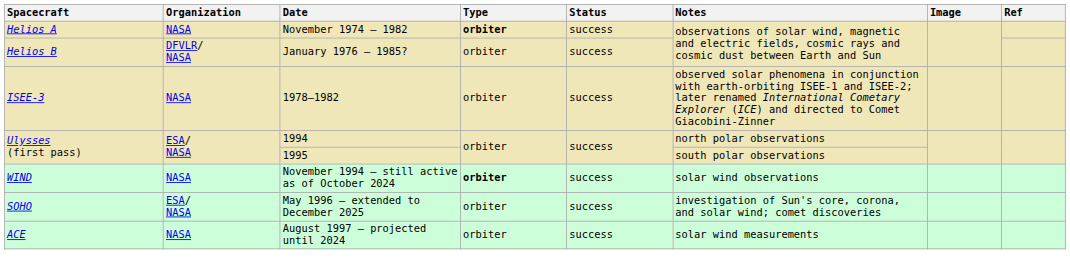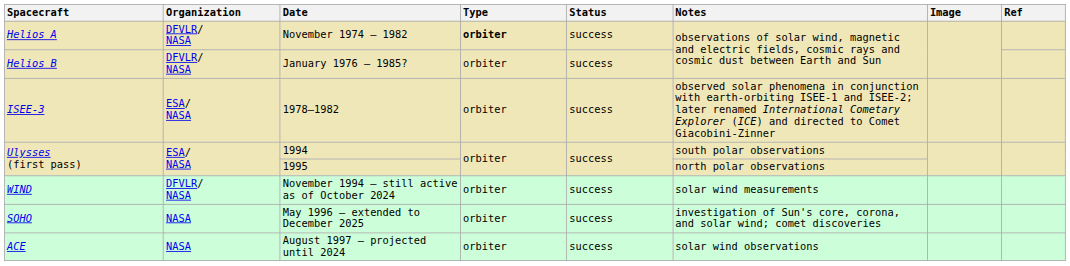November 1974 – 1982 | Organization: NASA -> DFVLR/ NASA
1978–1982 | Organization: NASA -> ESA/ NASA
1994 | Notes: north polar observations -> south polar observations
1995 | Notes: south polar observations -> north polar observations
November 1994 – still active as of October 2024 | Organization: NASA -> DFVLR/ NASA
November 1994 – still active as of October 2024 | Type: bold -> normal
November 1994 – still active as of October 2024 | Notes: solar wind observations -> solar wind measurements
May 1996 – extended to December 2025 | Organization: ESA/ NASA -> NASA
August 1997 – projected until 2024 | Notes: solar wind measurements -> solar wind observations
